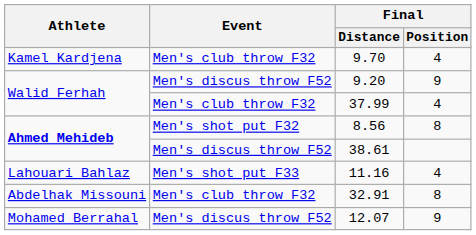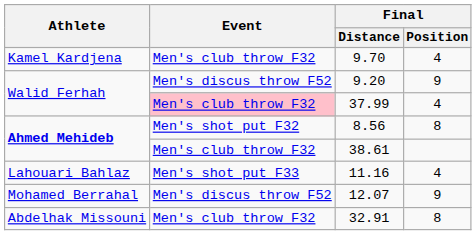37.99 | Event: no background -> pink background
38.61 | Event: Men's discus throw F52 -> Men's club throw F32
rows swapped: 12.07 <-> 32.91
